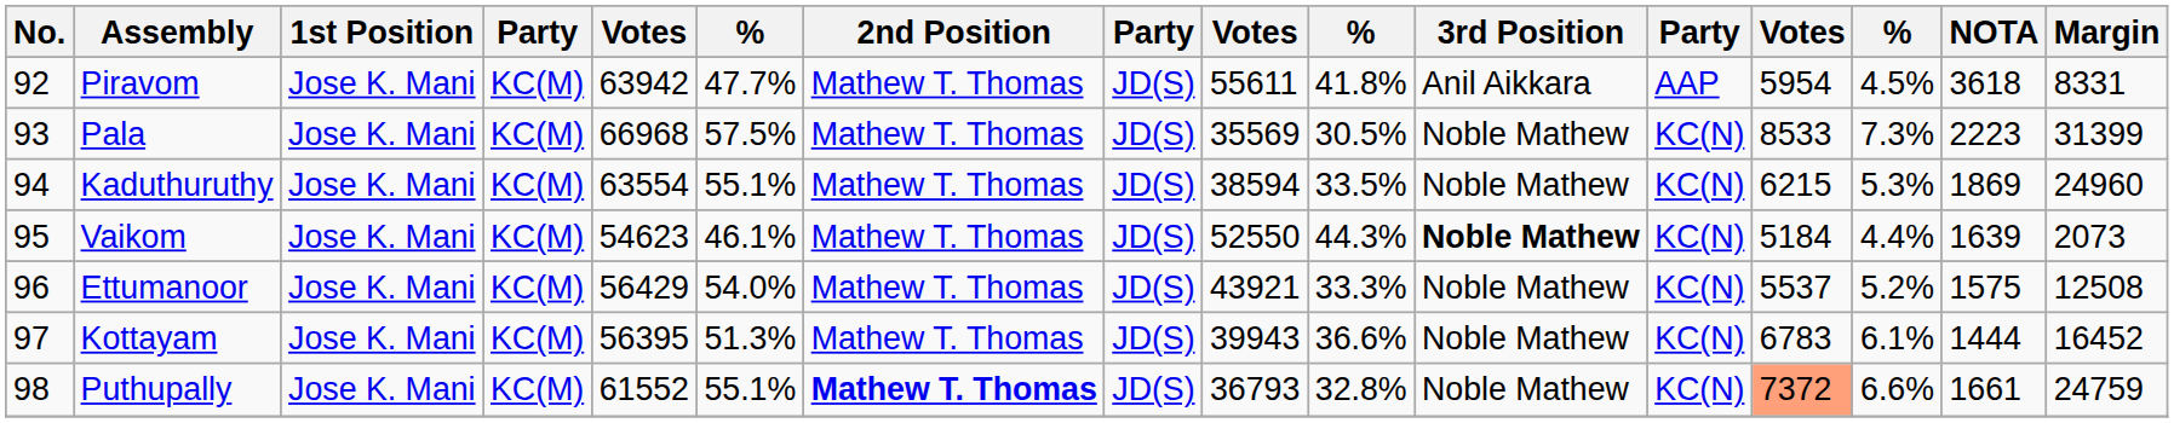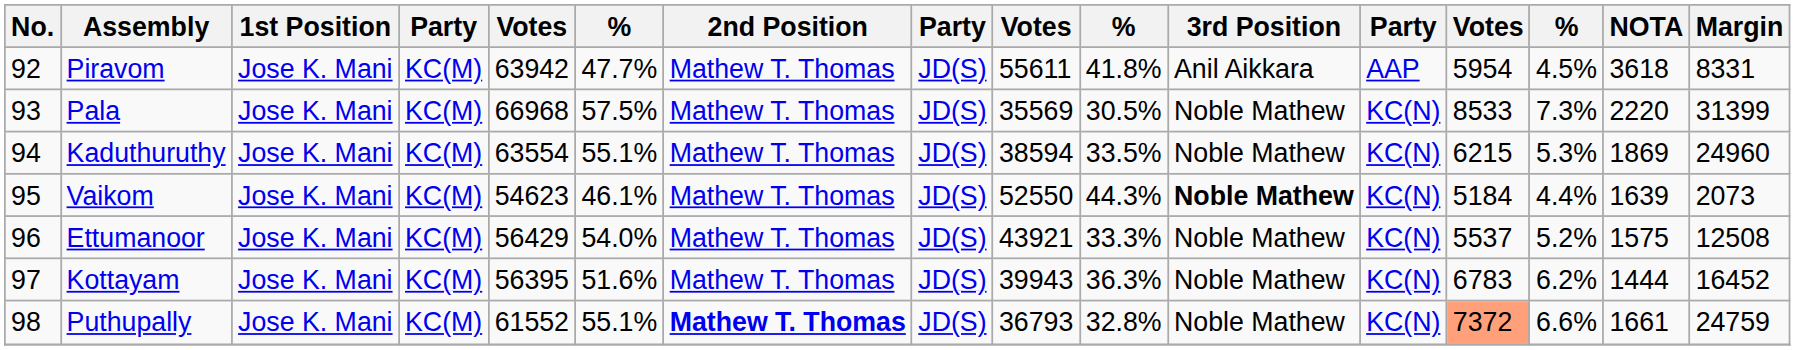Pala | NOTA: 2223 -> 2220
Kottayam | column 6: 51.3% -> 51.6%
Kottayam | column 10: 36.6% -> 36.3%
Kottayam | column 14: 6.1% -> 6.2%
